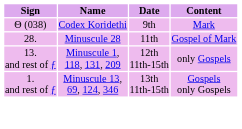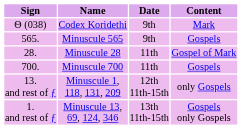+ row: 565. | Minuscule 565 | 9th | Gospels
+ row: 700. | Minuscule 700 | 11th | Gospels
